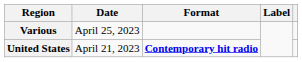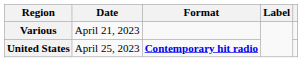Various | Date: April 25, 2023 -> April 21, 2023
United States | Date: April 21, 2023 -> April 25, 2023
